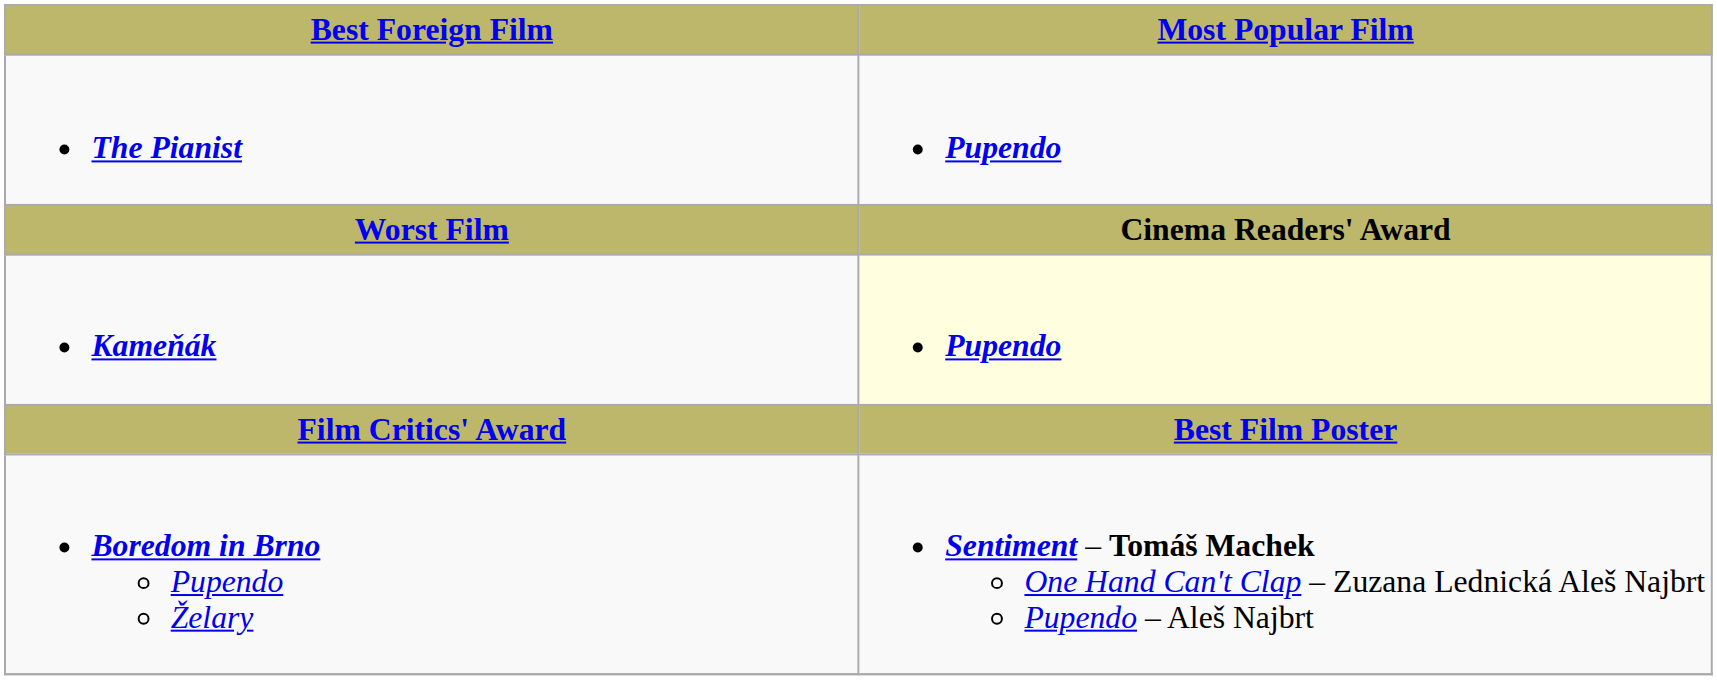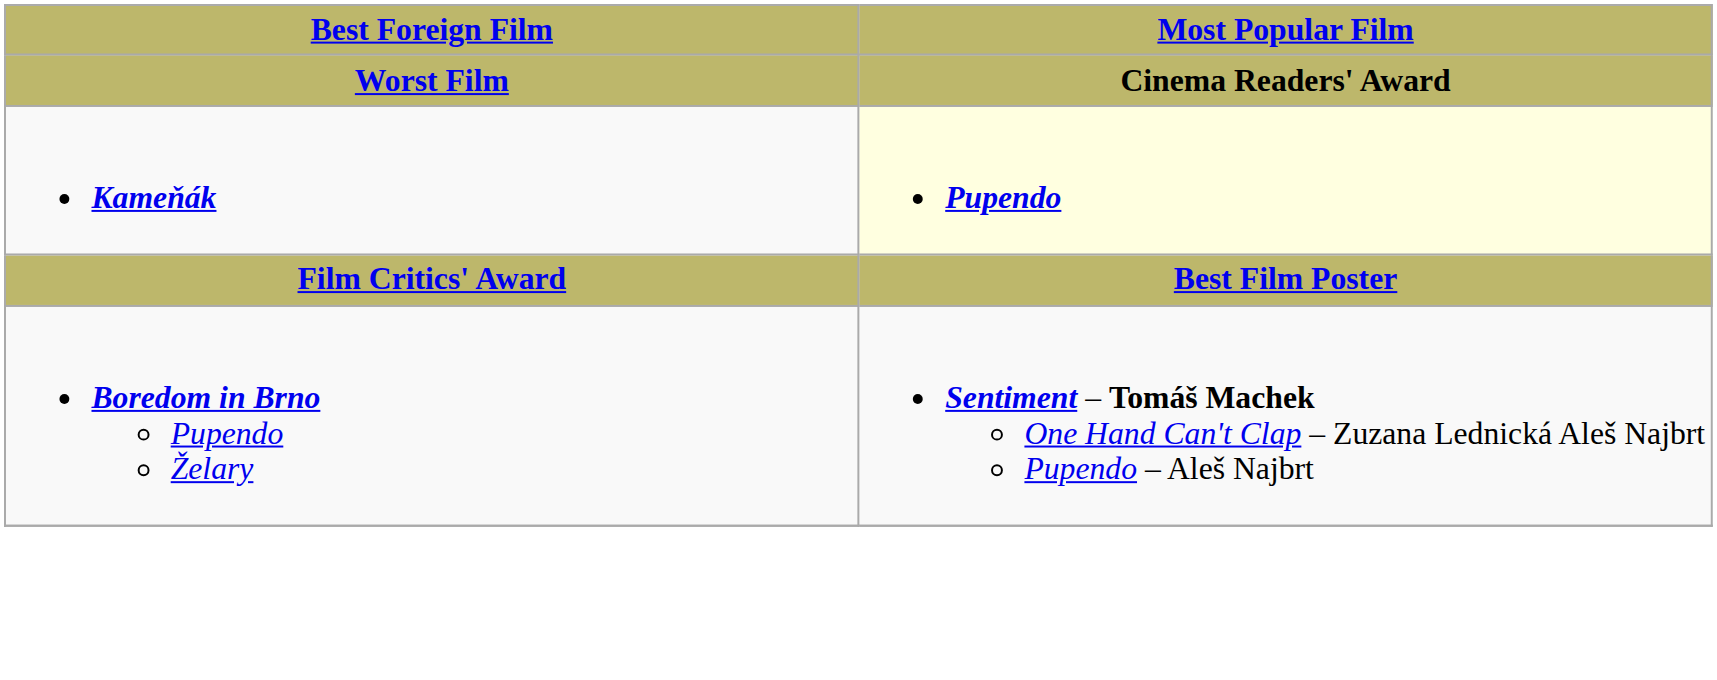- row: The Pianist | Pupendo
